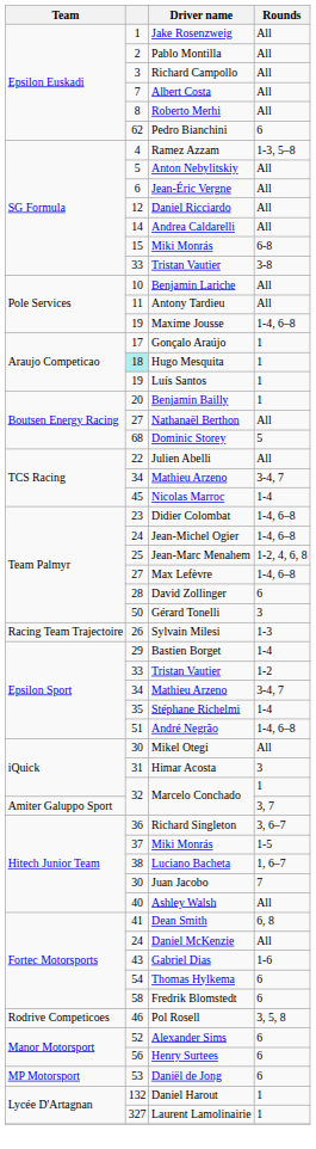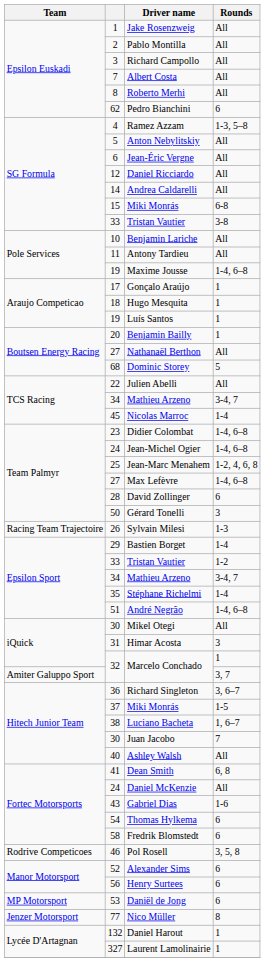Hugo Mesquita | column 2: paleturquoise background -> no background
+ row: Jenzer Motorsport | 77 | Nico Müller | 8
